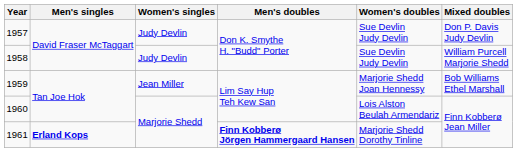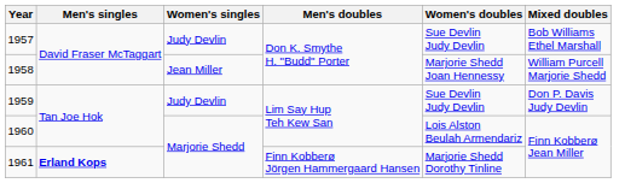1957 | Mixed doubles: Don P. Davis Judy Devlin -> Bob Williams Ethel Marshall
1958 | Women's singles: Judy Devlin -> Jean Miller
1958 | Women's doubles: Sue Devlin Judy Devlin -> Marjorie Shedd Joan Hennessy
1959 | Women's singles: Jean Miller -> Judy Devlin
1959 | Women's doubles: Marjorie Shedd Joan Hennessy -> Sue Devlin Judy Devlin
1959 | Mixed doubles: Bob Williams Ethel Marshall -> Don P. Davis Judy Devlin
1961 | Men's doubles: bold -> normal
